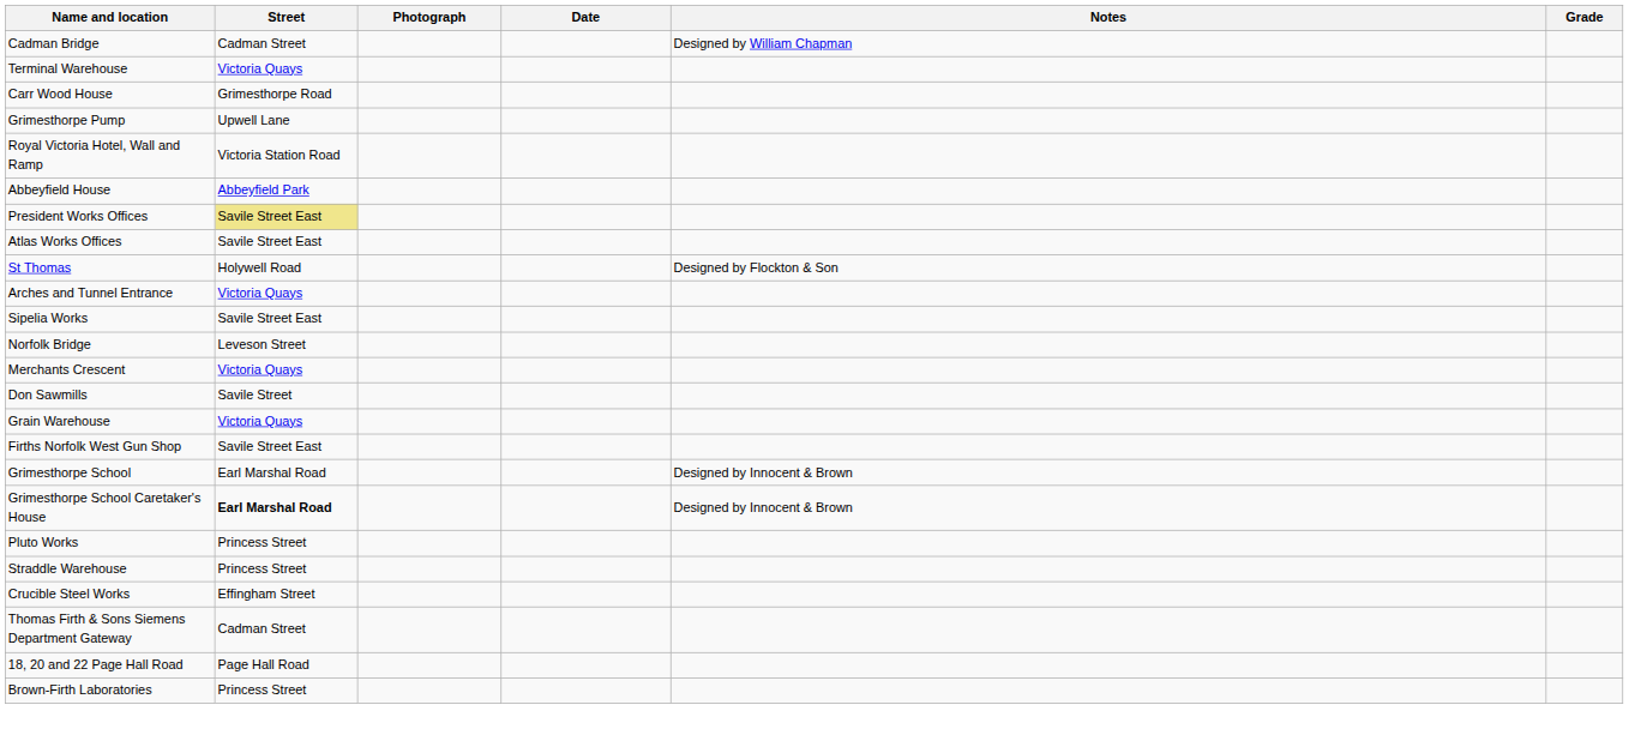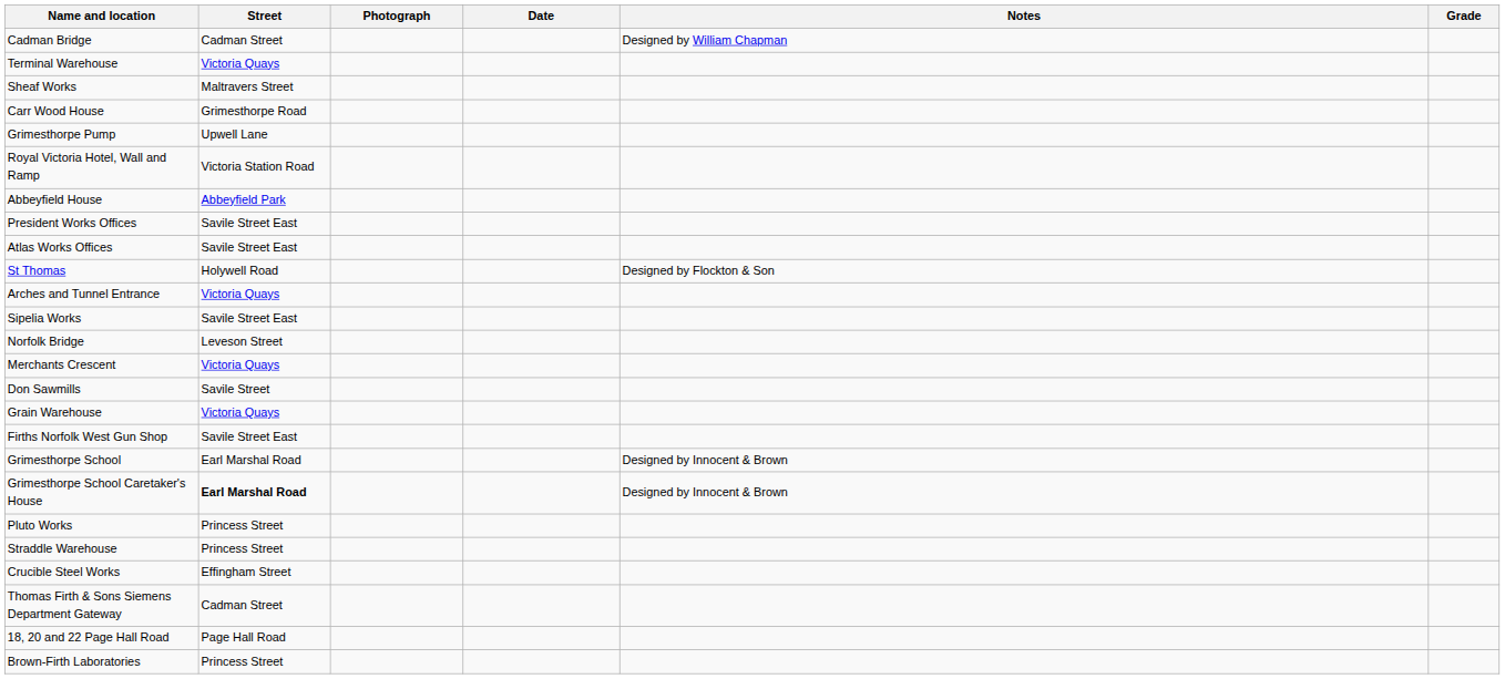+ row: Sheaf Works | Maltravers Street
President Works Offices | Street: khaki background -> no background
